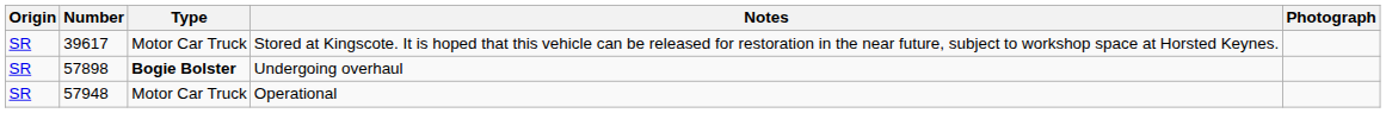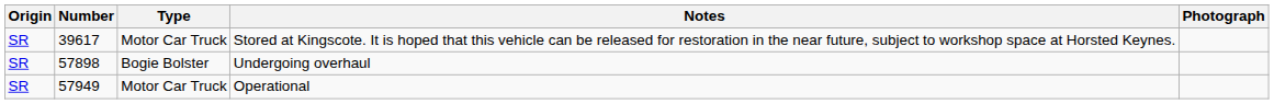Undergoing overhaul | Type: bold -> normal
Operational | Number: 57948 -> 57949
